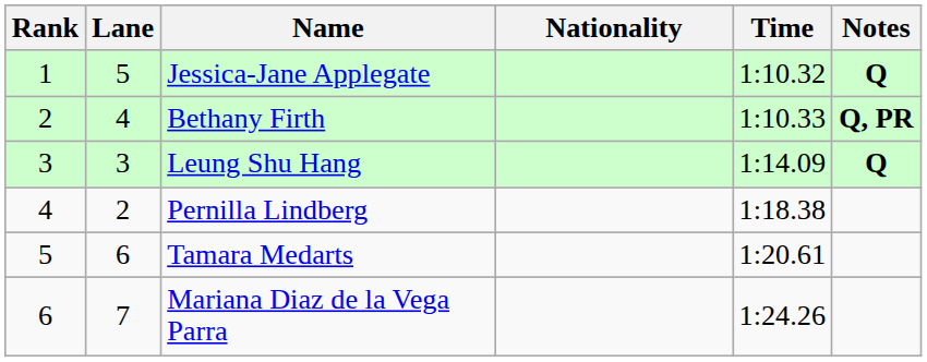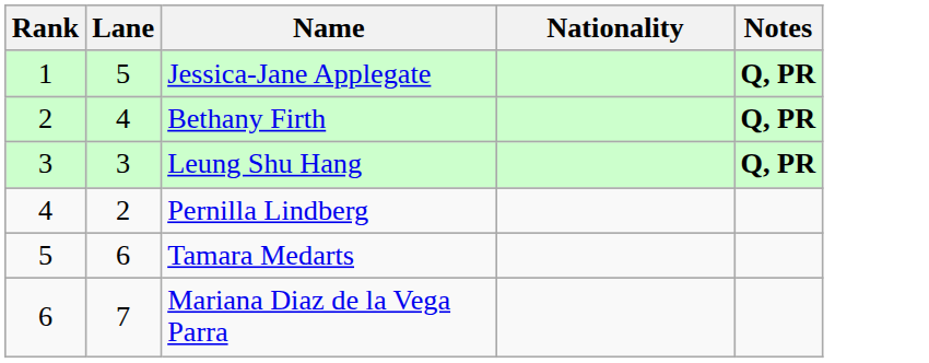- column: Time | 1:10.32 | 1:10.33 | 1:14.09 | 1:18.38 | 1:20.61 | 1:24.26
Jessica-Jane Applegate | Notes: Q -> Q, PR
Leung Shu Hang | Notes: Q -> Q, PR
